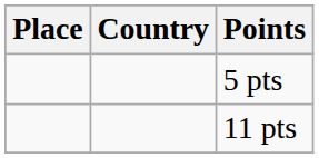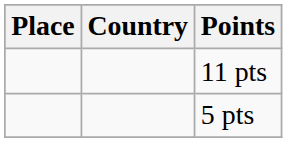rows swapped: 5 pts <-> 11 pts
